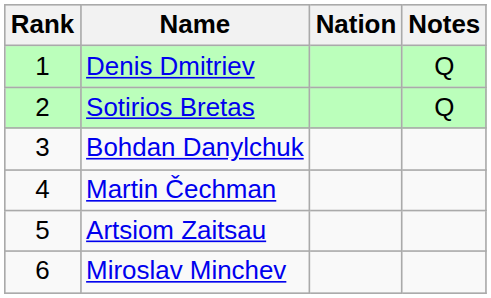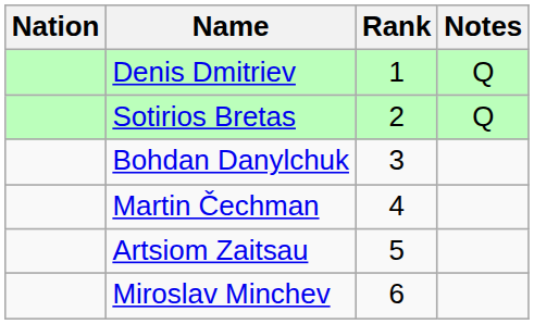columns swapped: Rank <-> Nation
